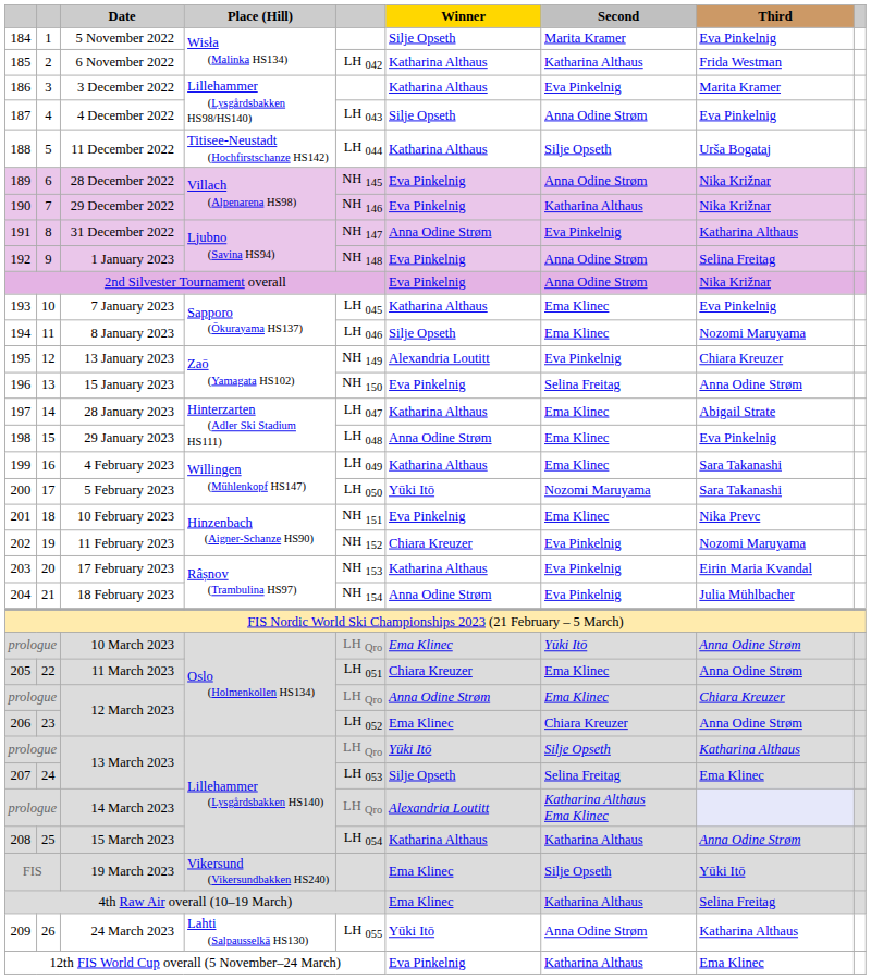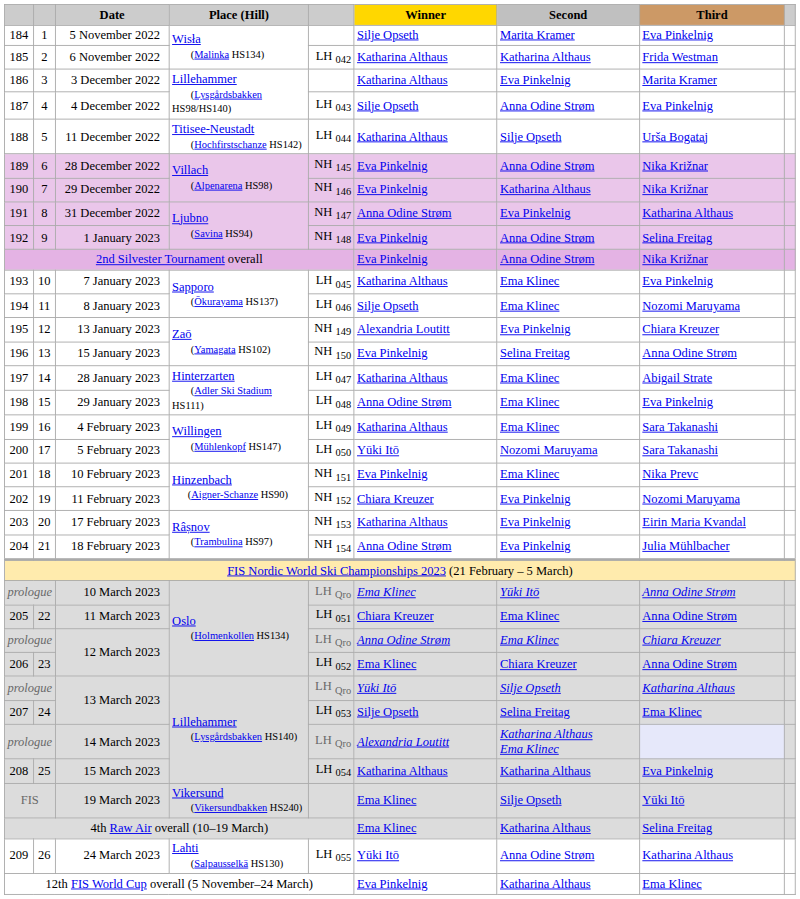15 March 2023 | Third: Anna Odine Strøm -> Eva Pinkelnig
